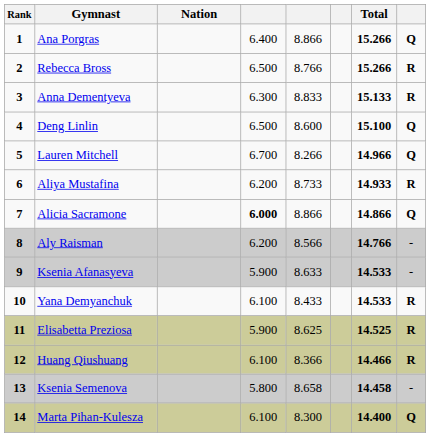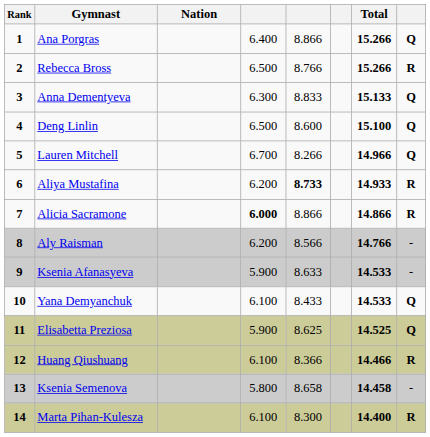Anna Dementyeva | column 8: R -> Q
Aliya Mustafina | column 5: normal -> bold
Alicia Sacramone | column 8: Q -> R
Yana Demyanchuk | column 8: R -> Q
Elisabetta Preziosa | column 8: R -> Q
Marta Pihan-Kulesza | column 8: Q -> R
